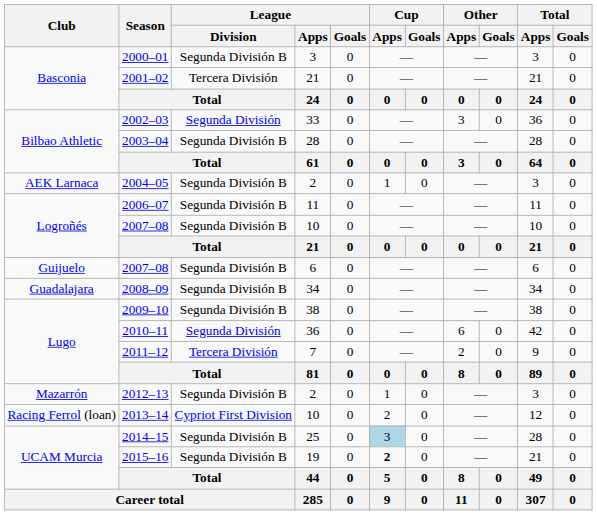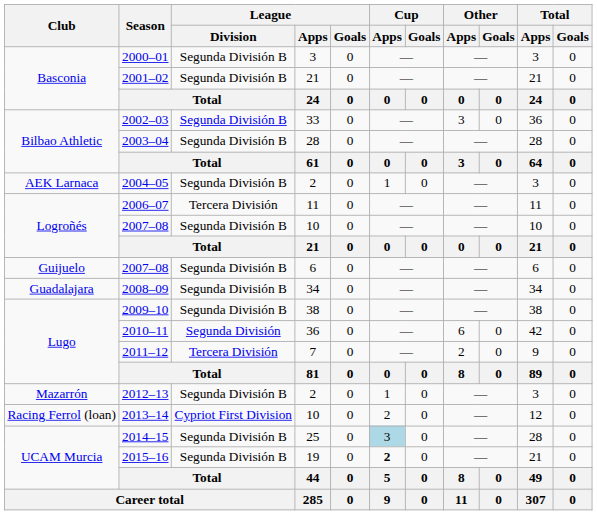2001–02 | League / Division: Tercera División -> Segunda División B
2002–03 | League / Division: Segunda División -> Segunda División B
2006–07 | League / Division: Segunda División B -> Tercera División
